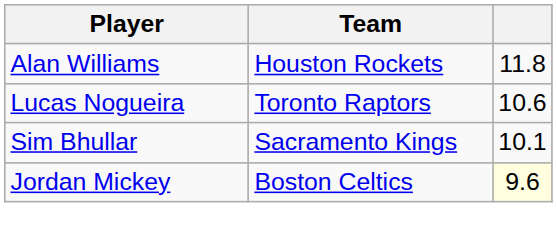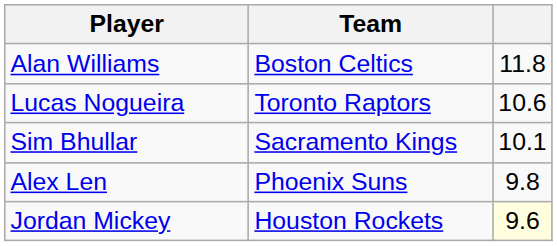Alan Williams | Team: Houston Rockets -> Boston Celtics
+ row: Alex Len | Phoenix Suns | 9.8
Jordan Mickey | Team: Boston Celtics -> Houston Rockets
